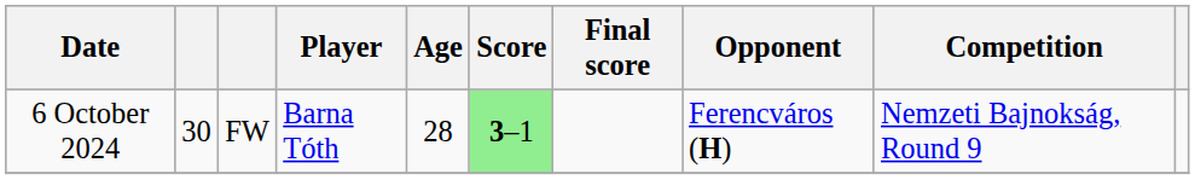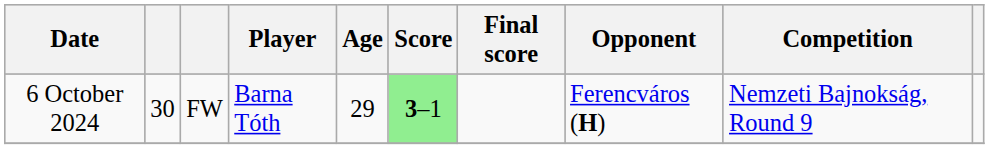6 October 2024 | Age: 28 -> 29
